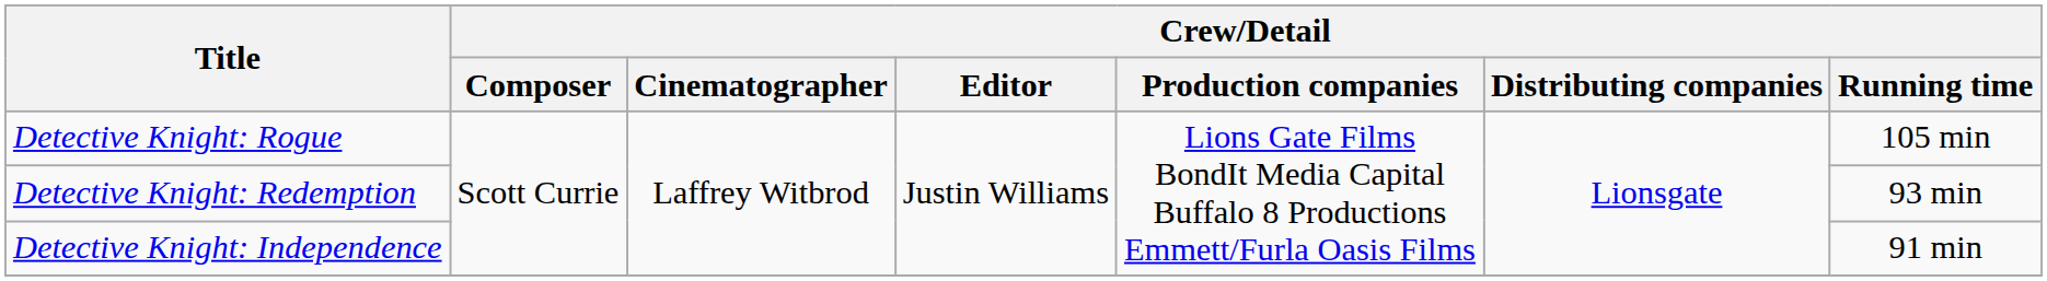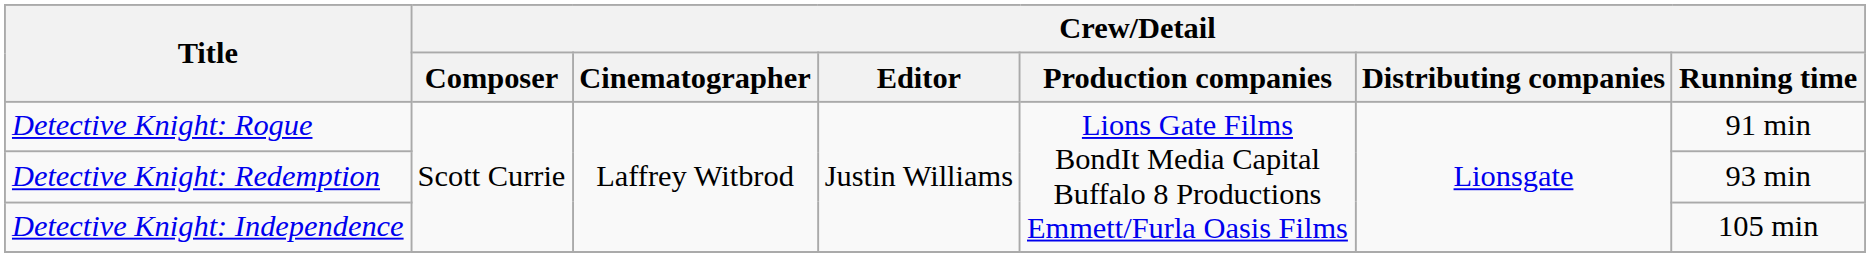Detective Knight: Rogue | Crew/Detail / Running time: 105 min -> 91 min
Detective Knight: Independence | Crew/Detail / Running time: 91 min -> 105 min
